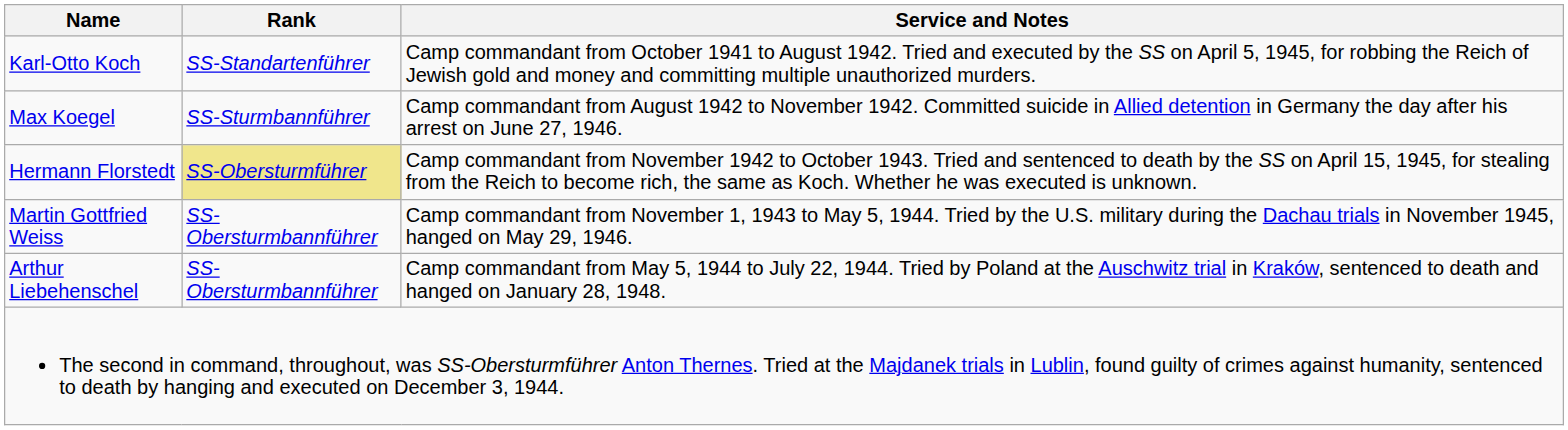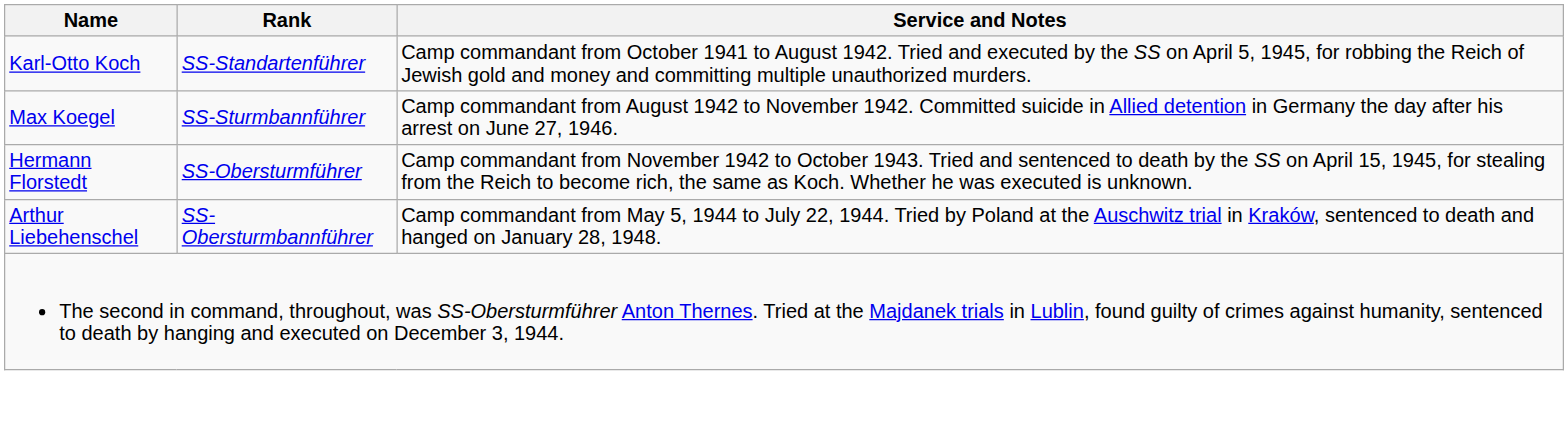Hermann Florstedt | Rank: khaki background -> no background
- row: Martin Gottfried Weiss | SS-Obersturmbannführer | Camp commandant from November 1, 1943 to May 5, 1944. Tried by the U.S. military during the Dachau trials in November 1945, hanged on May 29, 1946.
